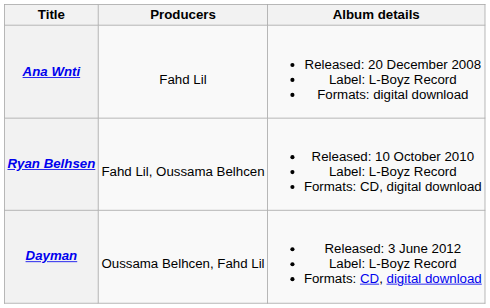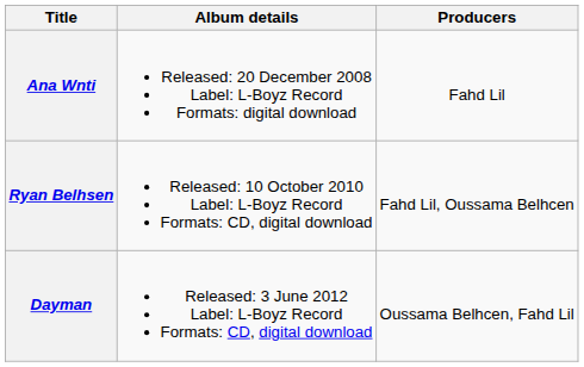columns swapped: Album details <-> Producers
